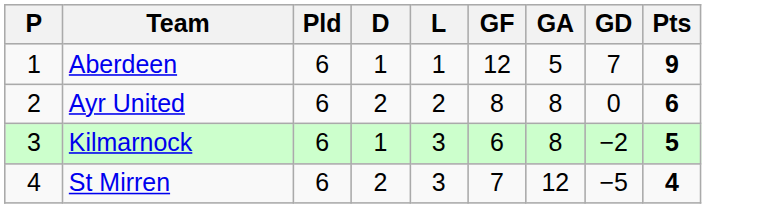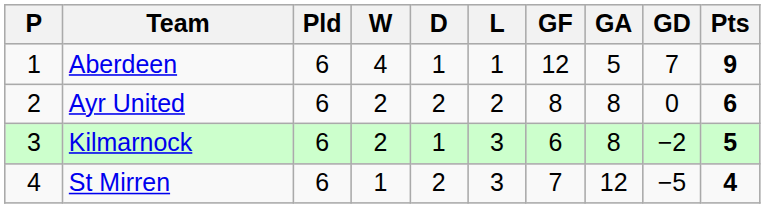+ column: W | 4 | 2 | 2 | 1
